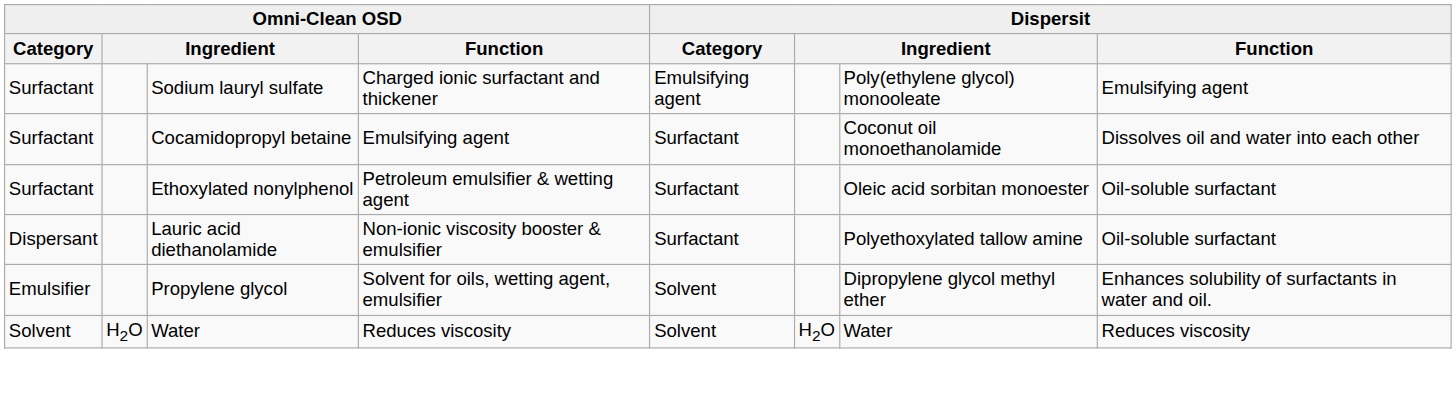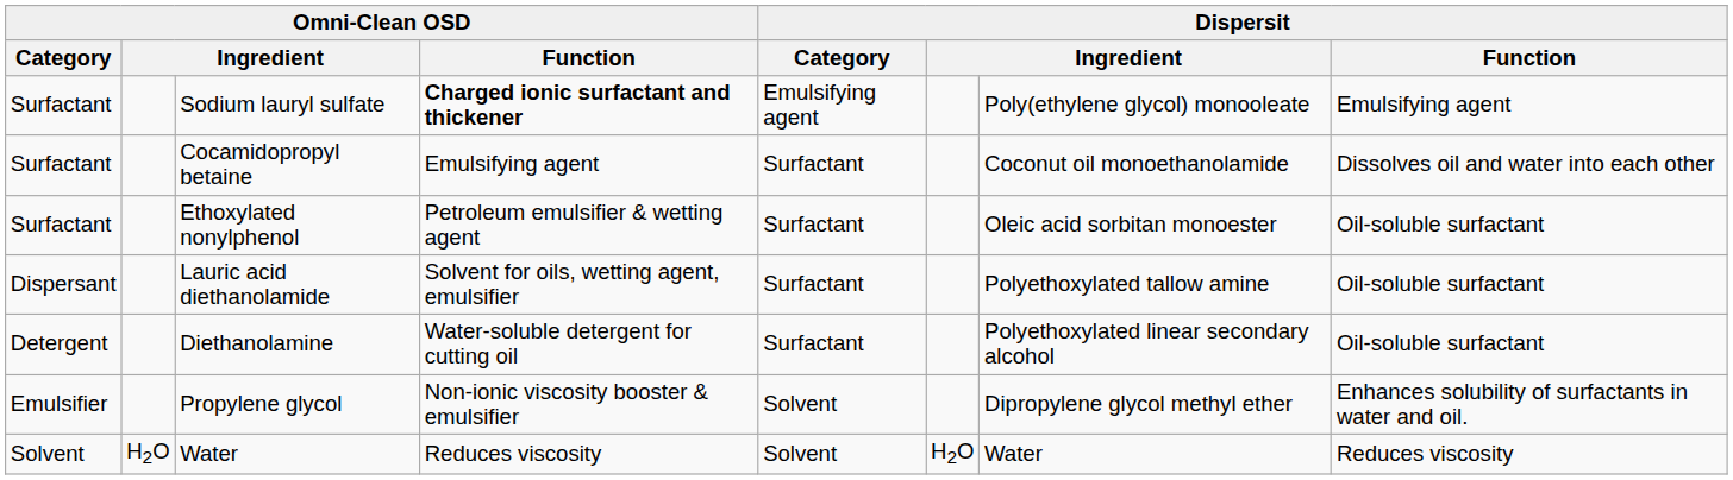Sodium lauryl sulfate | Omni-Clean OSD / Function: normal -> bold
Lauric acid diethanolamide | Omni-Clean OSD / Function: Non-ionic viscosity booster & emulsifier -> Solvent for oils, wetting agent, emulsifier
+ row: Detergent | Diethanolamine | Water-soluble detergent for cutting oil | Surfactant | Polyethoxylated linear secondary alcohol | Oil-soluble surfactant
Propylene glycol | Omni-Clean OSD / Function: Solvent for oils, wetting agent, emulsifier -> Non-ionic viscosity booster & emulsifier
